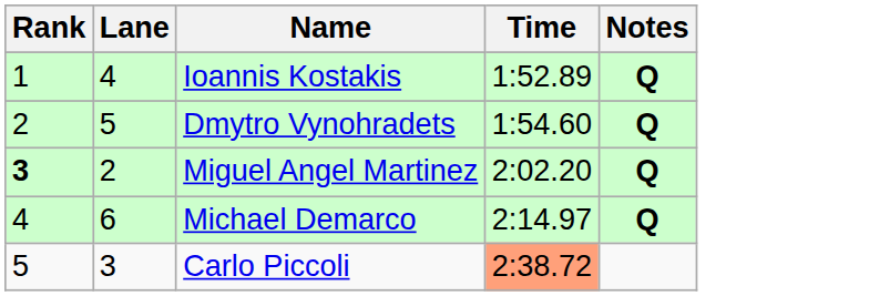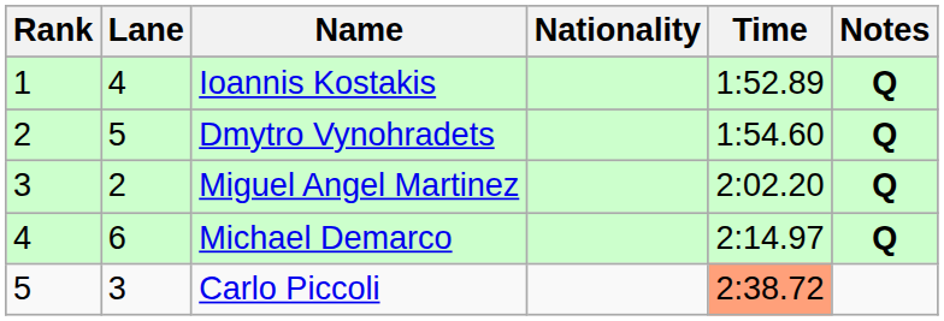+ column: Nationality
Miguel Angel Martinez | Rank: bold -> normal
